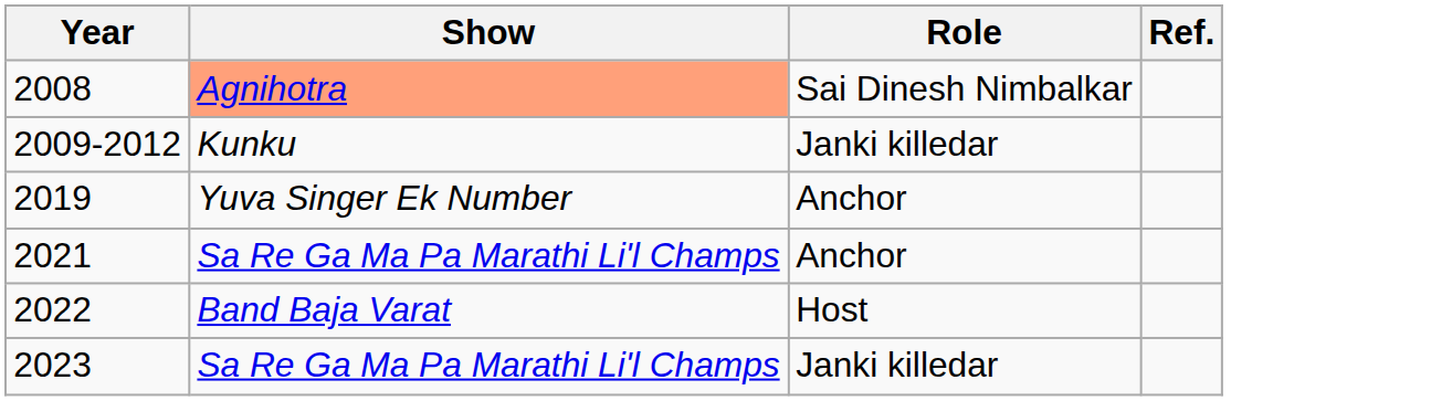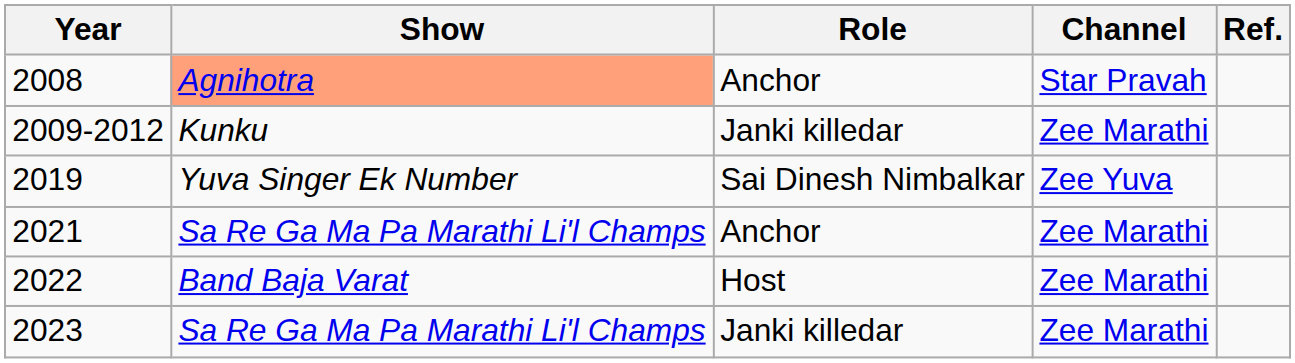+ column: Channel | Star Pravah | Zee Marathi | Zee Yuva | Zee Marathi | Zee Marathi | Zee Marathi
2008 | Role: Sai Dinesh Nimbalkar -> Anchor
2019 | Role: Anchor -> Sai Dinesh Nimbalkar
